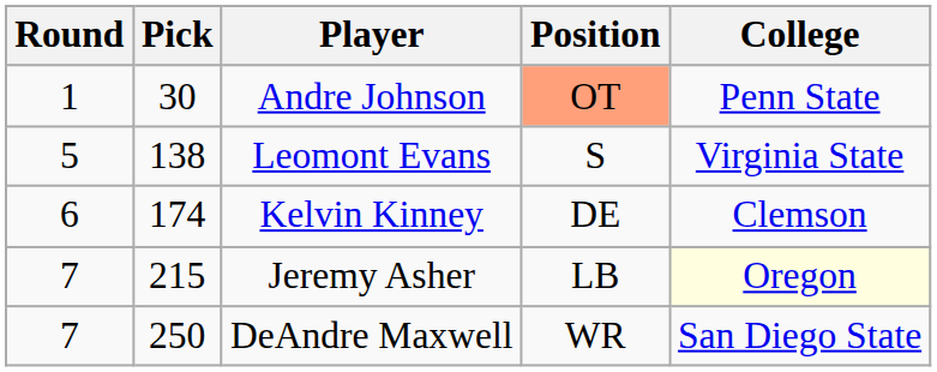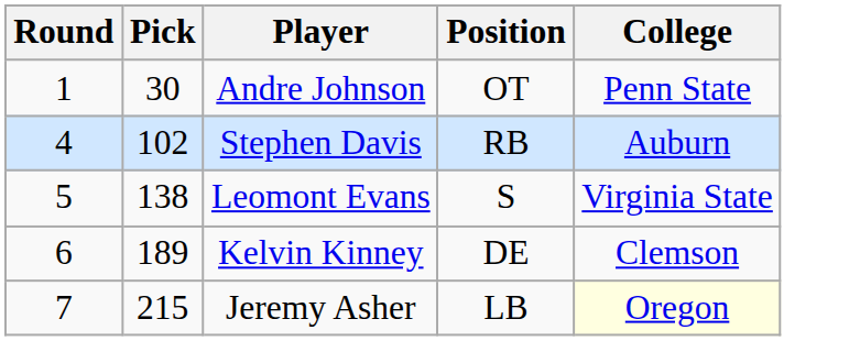Andre Johnson | Position: lightsalmon background -> no background
+ row: 4 | 102 | Stephen Davis | RB | Auburn
Kelvin Kinney | Pick: 174 -> 189
- row: 7 | 250 | DeAndre Maxwell | WR | San Diego State
